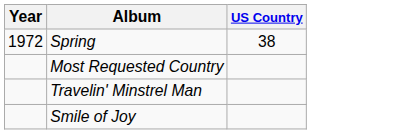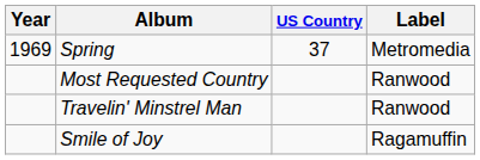+ column: Label | Metromedia | Ranwood | Ranwood | Ragamuffin
Spring | Year: 1972 -> 1969
Spring | US Country: 38 -> 37
